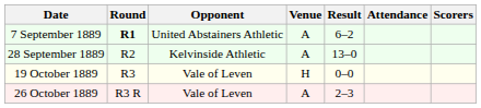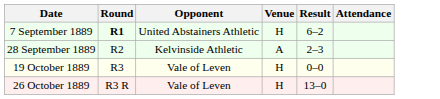- column: Scorers
7 September 1889 | Venue: A -> H
28 September 1889 | Result: 13–0 -> 2–3
26 October 1889 | Venue: A -> H
26 October 1889 | Result: 2–3 -> 13–0
